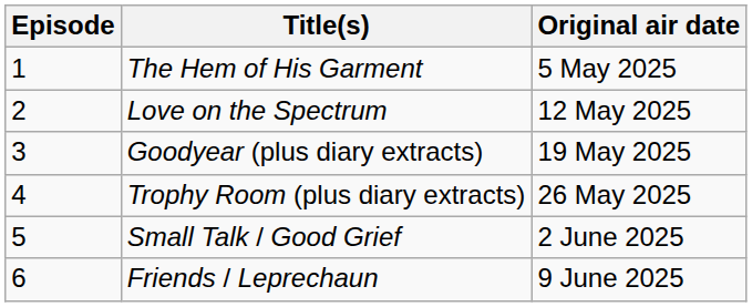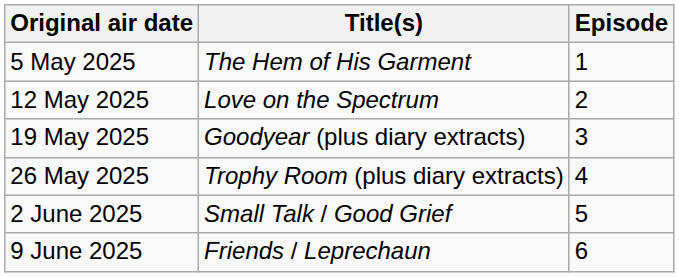columns swapped: Episode <-> Original air date
